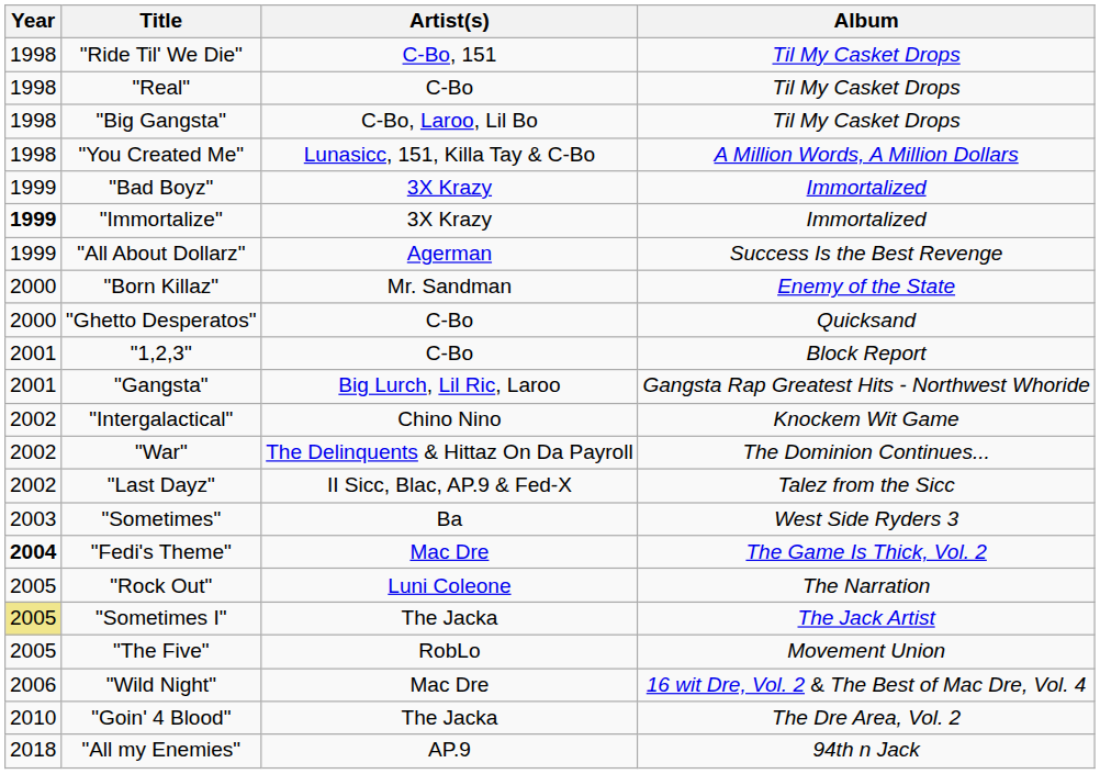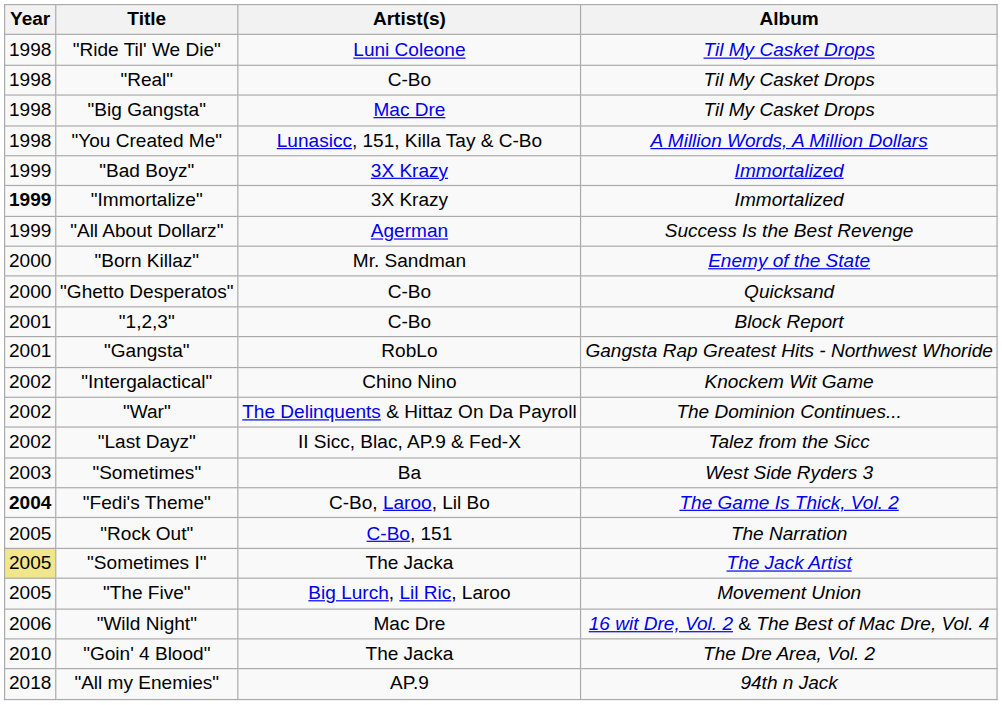"Ride Til' We Die" | Artist(s): C-Bo, 151 -> Luni Coleone
"Big Gangsta" | Artist(s): C-Bo, Laroo, Lil Bo -> Mac Dre
"Gangsta" | Artist(s): Big Lurch, Lil Ric, Laroo -> RobLo
"Fedi's Theme" | Artist(s): Mac Dre -> C-Bo, Laroo, Lil Bo
"Rock Out" | Artist(s): Luni Coleone -> C-Bo, 151
"The Five" | Artist(s): RobLo -> Big Lurch, Lil Ric, Laroo
